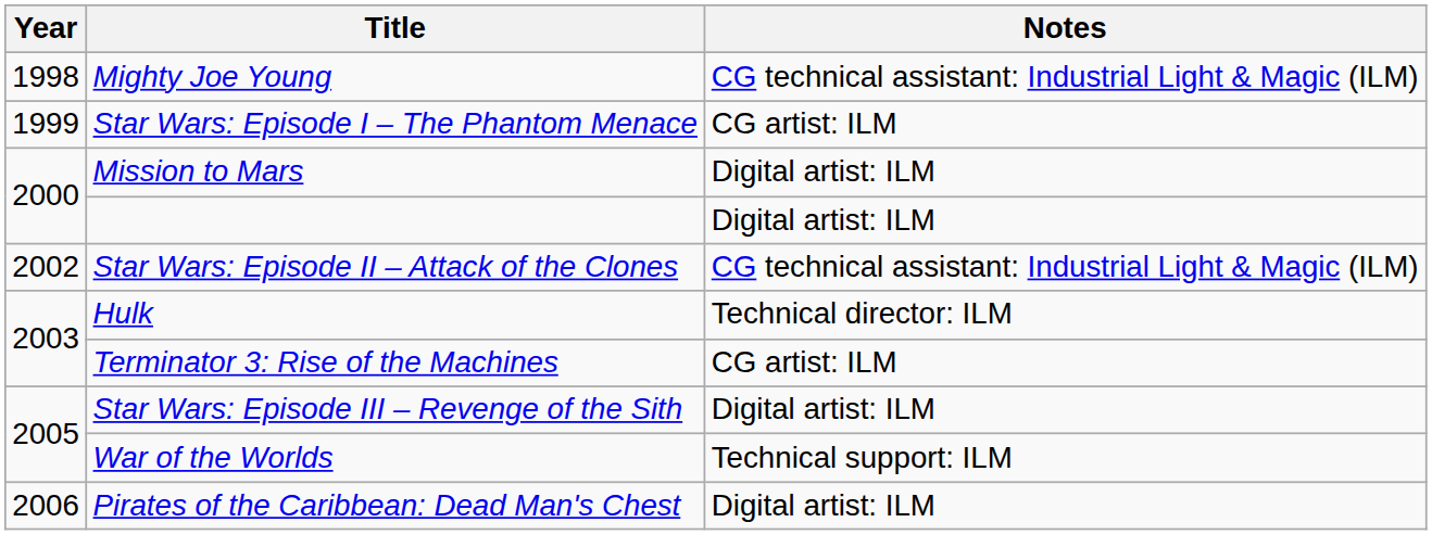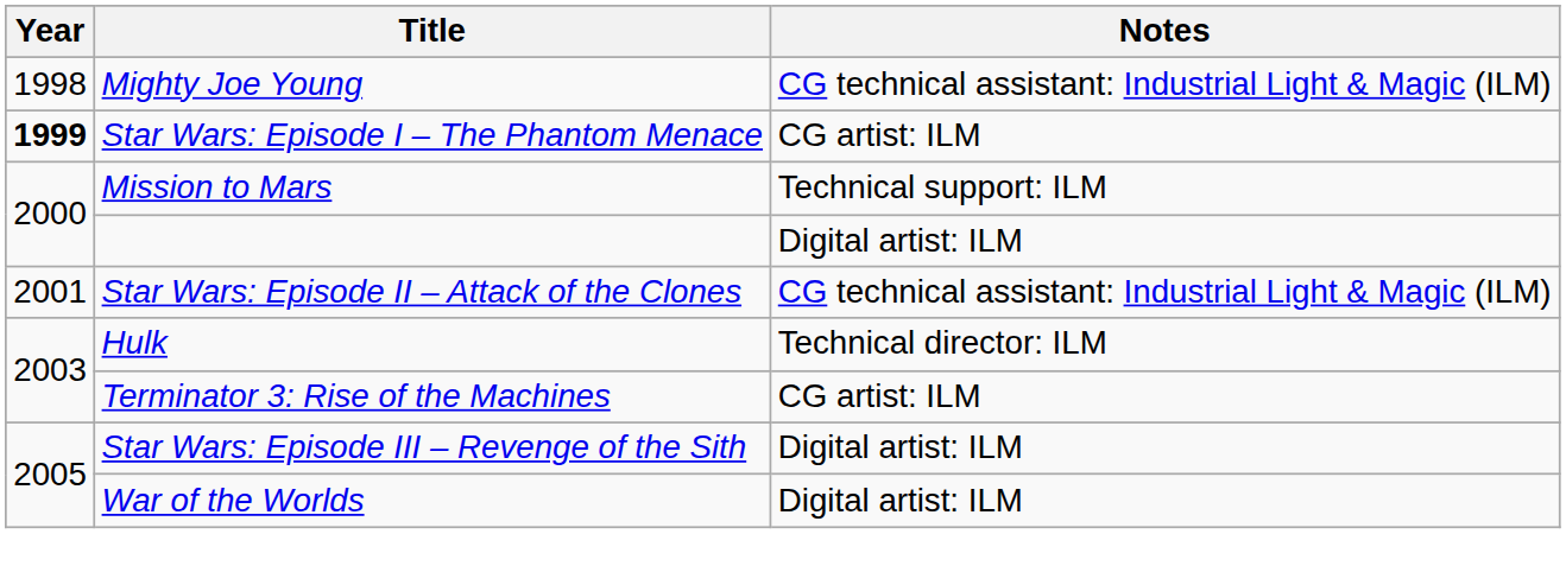Star Wars: Episode I – The Phantom Menace | Year: normal -> bold
Mission to Mars | Notes: Digital artist: ILM -> Technical support: ILM
Star Wars: Episode II – Attack of the Clones | Year: 2002 -> 2001
War of the Worlds | Notes: Technical support: ILM -> Digital artist: ILM
- row: 2006 | Pirates of the Caribbean: Dead Man's Chest | Digital artist: ILM
